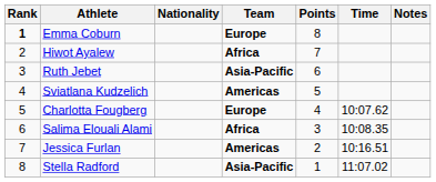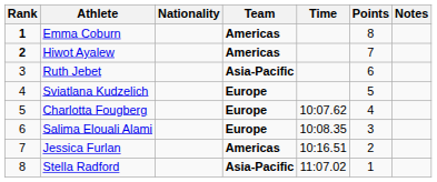columns swapped: Time <-> Points
Emma Coburn | Team: Europe -> Americas
Hiwot Ayalew | Rank: normal -> bold
Hiwot Ayalew | Team: Africa -> Americas
Sviatlana Kudzelich | Team: Americas -> Europe
Salima Elouali Alami | Team: Africa -> Europe
